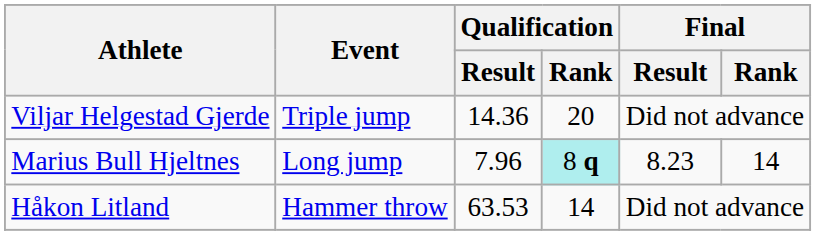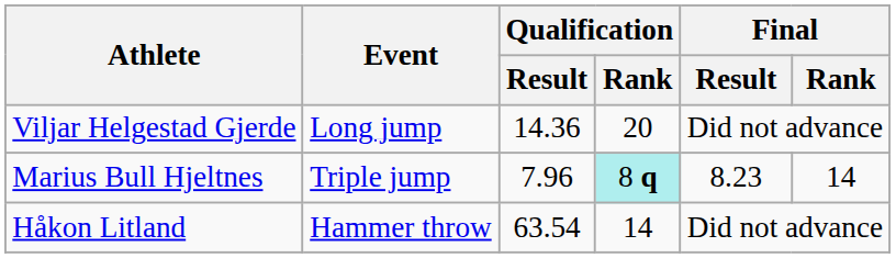Viljar Helgestad Gjerde | Event: Triple jump -> Long jump
Marius Bull Hjeltnes | Event: Long jump -> Triple jump
Håkon Litland | Qualification / Result: 63.53 -> 63.54
